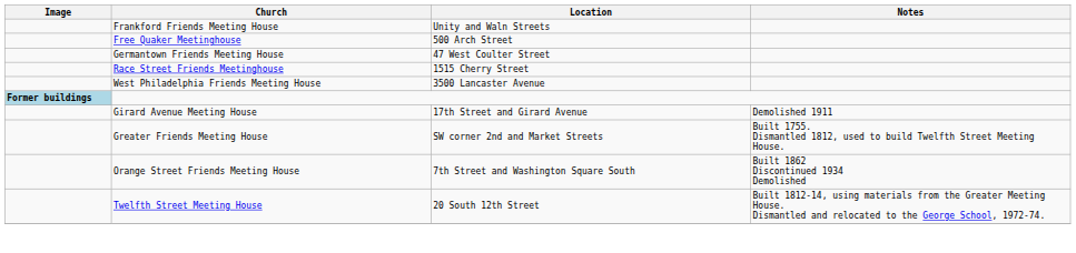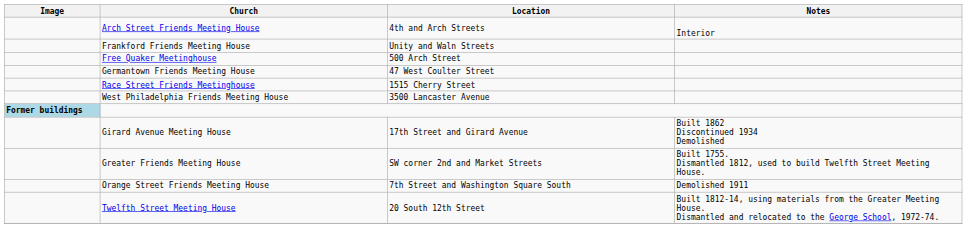+ row: Arch Street Friends Meeting House | 4th and Arch Streets | Interior
Girard Avenue Meeting House | Notes: Demolished 1911 -> Built 1862 Discontinued 1934 Demolished
Orange Street Friends Meeting House | Notes: Built 1862 Discontinued 1934 Demolished -> Demolished 1911
